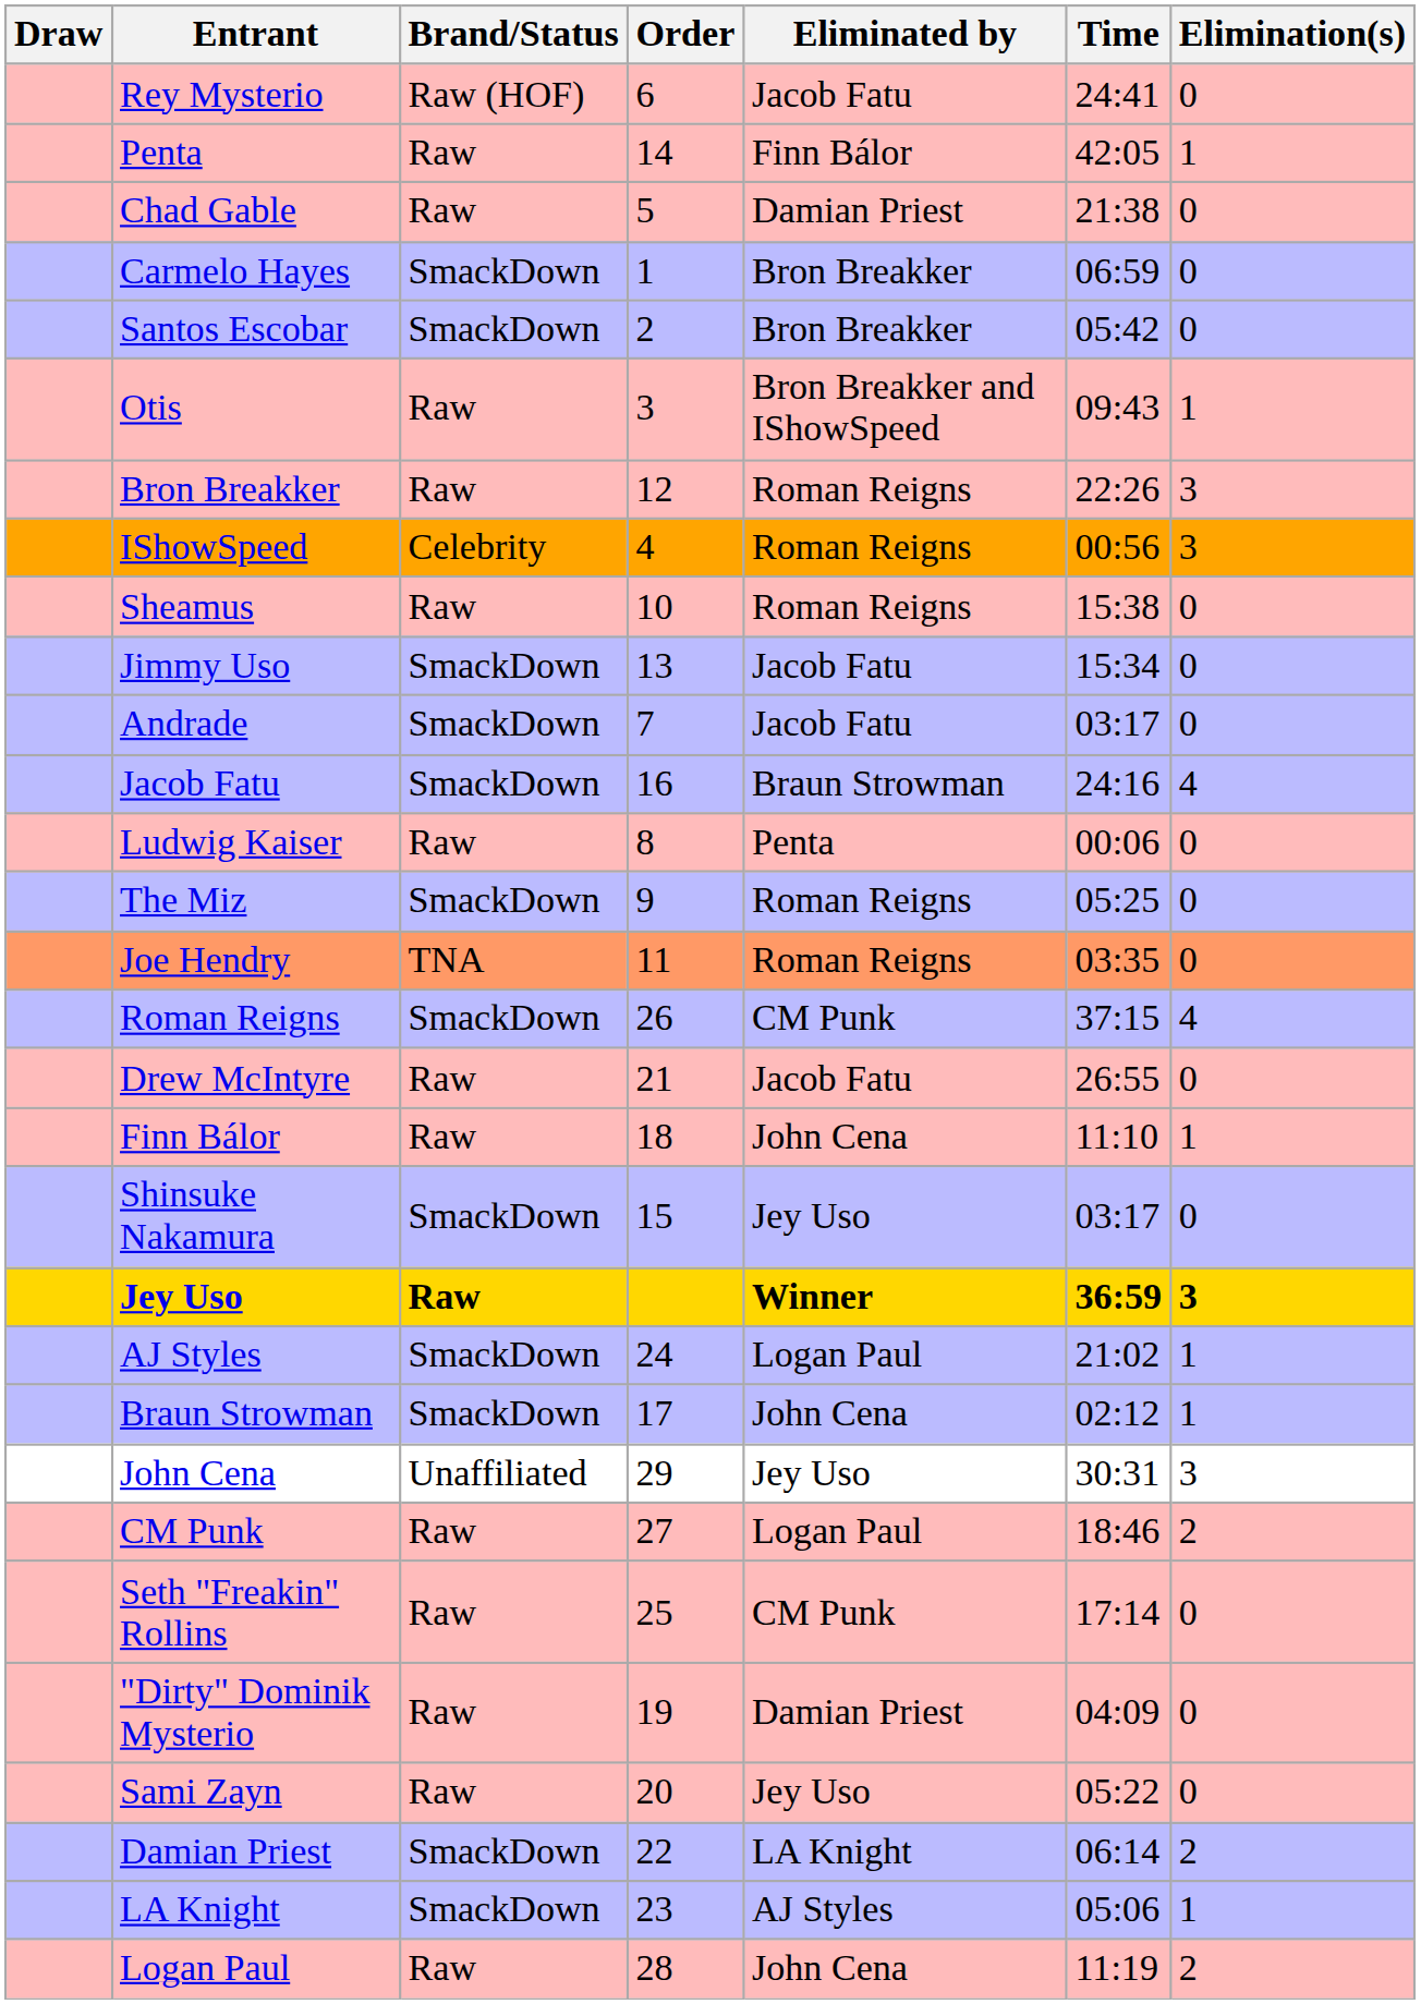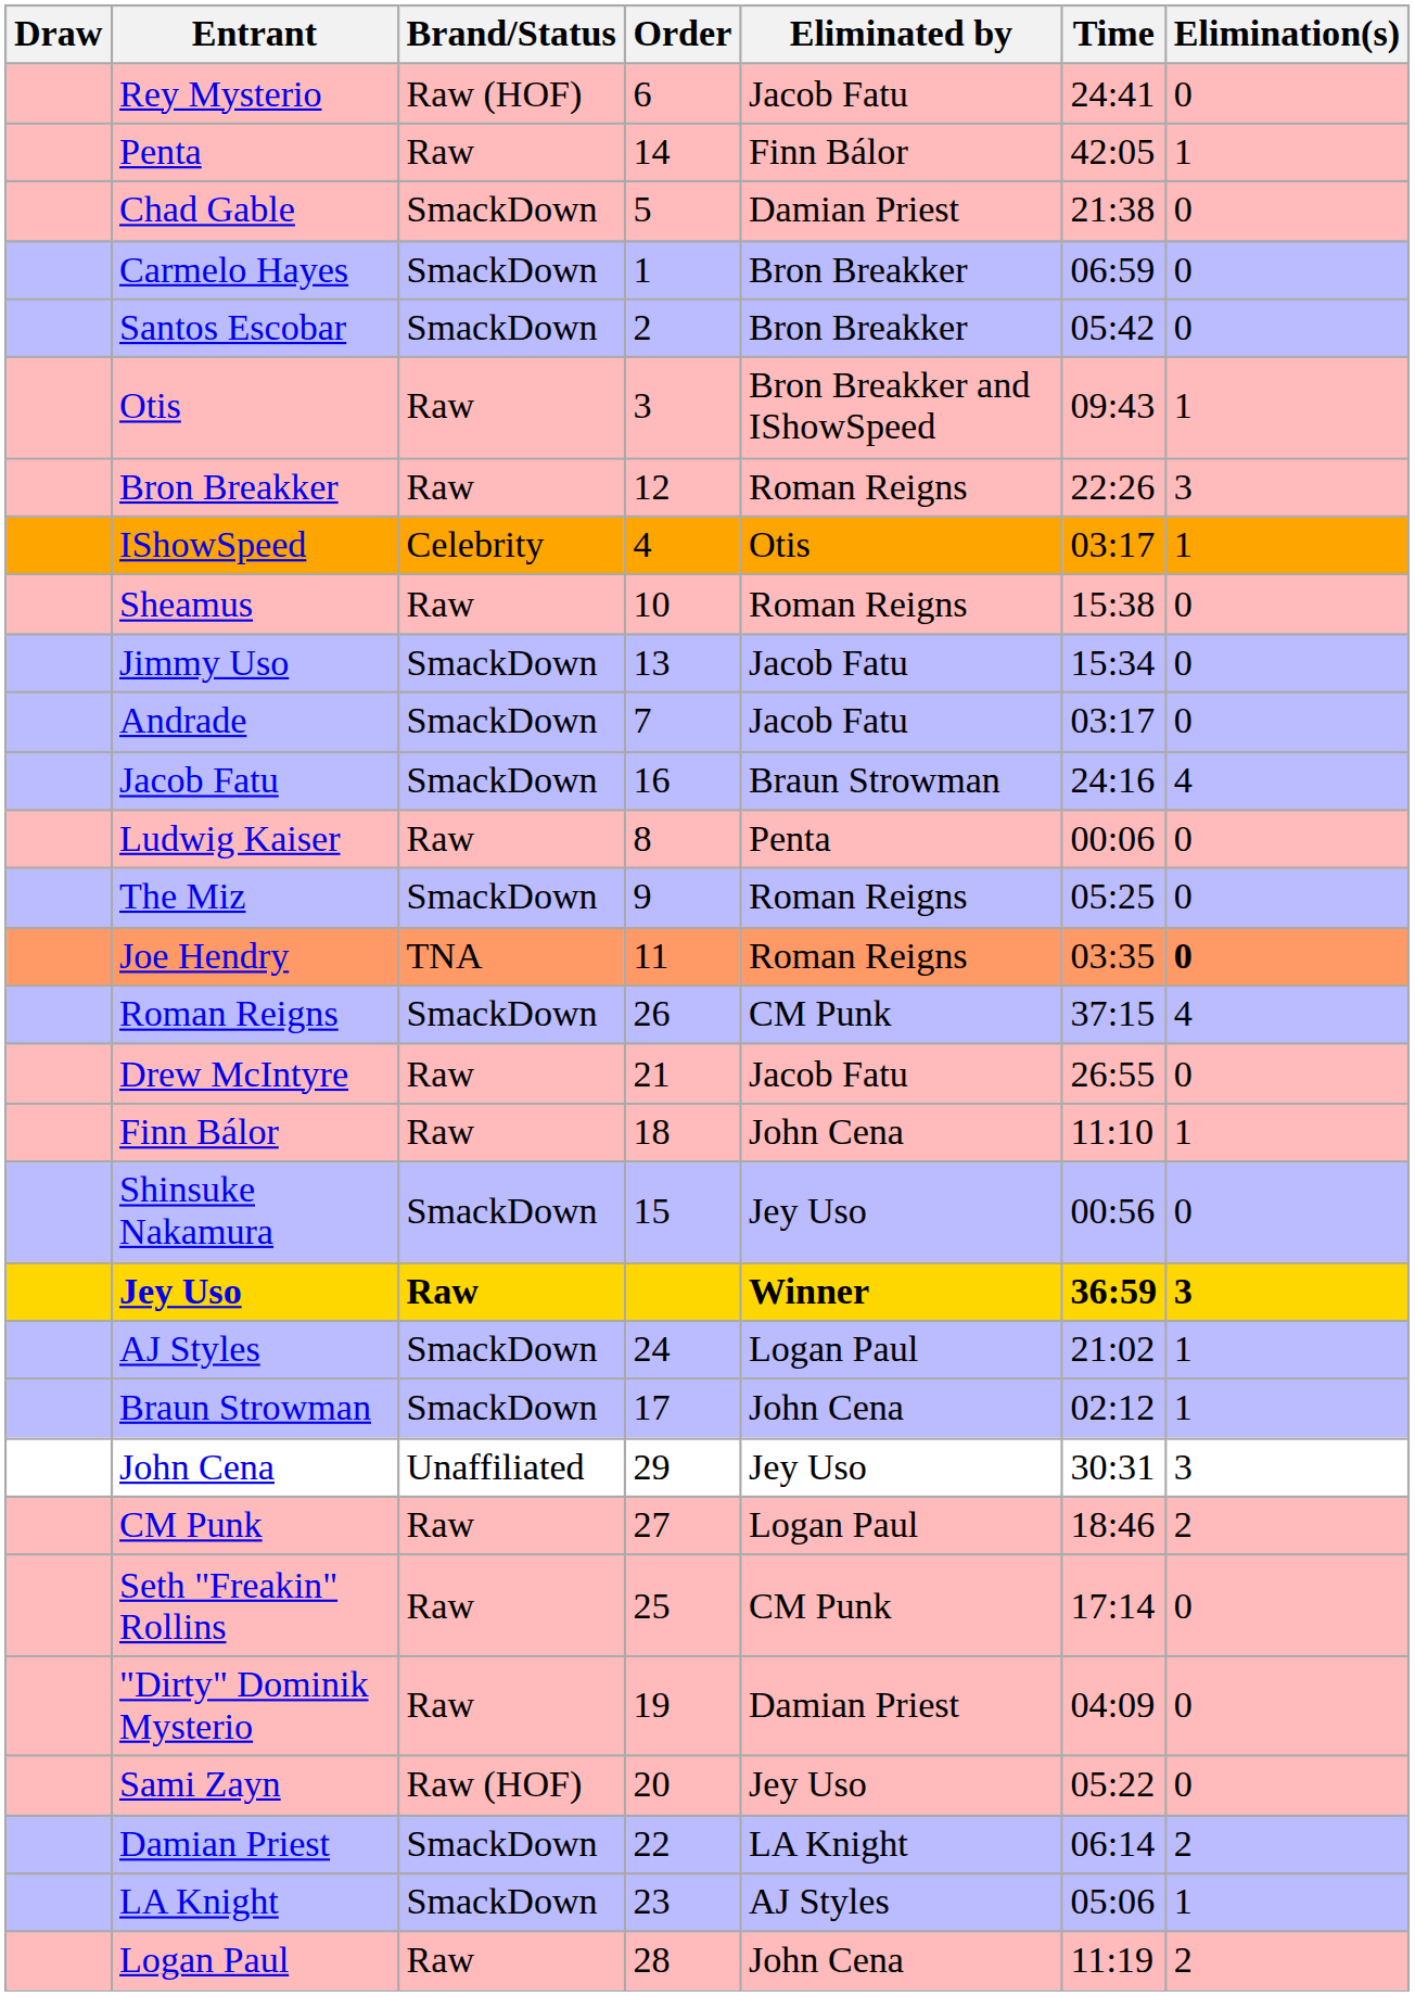Chad Gable | Brand/Status: Raw -> SmackDown
IShowSpeed | Eliminated by: Roman Reigns -> Otis
IShowSpeed | Time: 00:56 -> 03:17
IShowSpeed | Elimination(s): 3 -> 1
Joe Hendry | Elimination(s): normal -> bold
Shinsuke Nakamura | Time: 03:17 -> 00:56
Sami Zayn | Brand/Status: Raw -> Raw (HOF)
